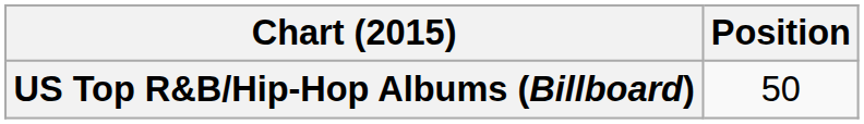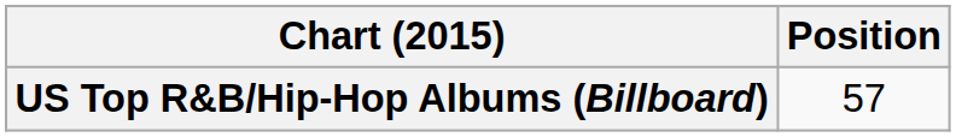US Top R&B/Hip-Hop Albums (Billboard) | Position: 50 -> 57
